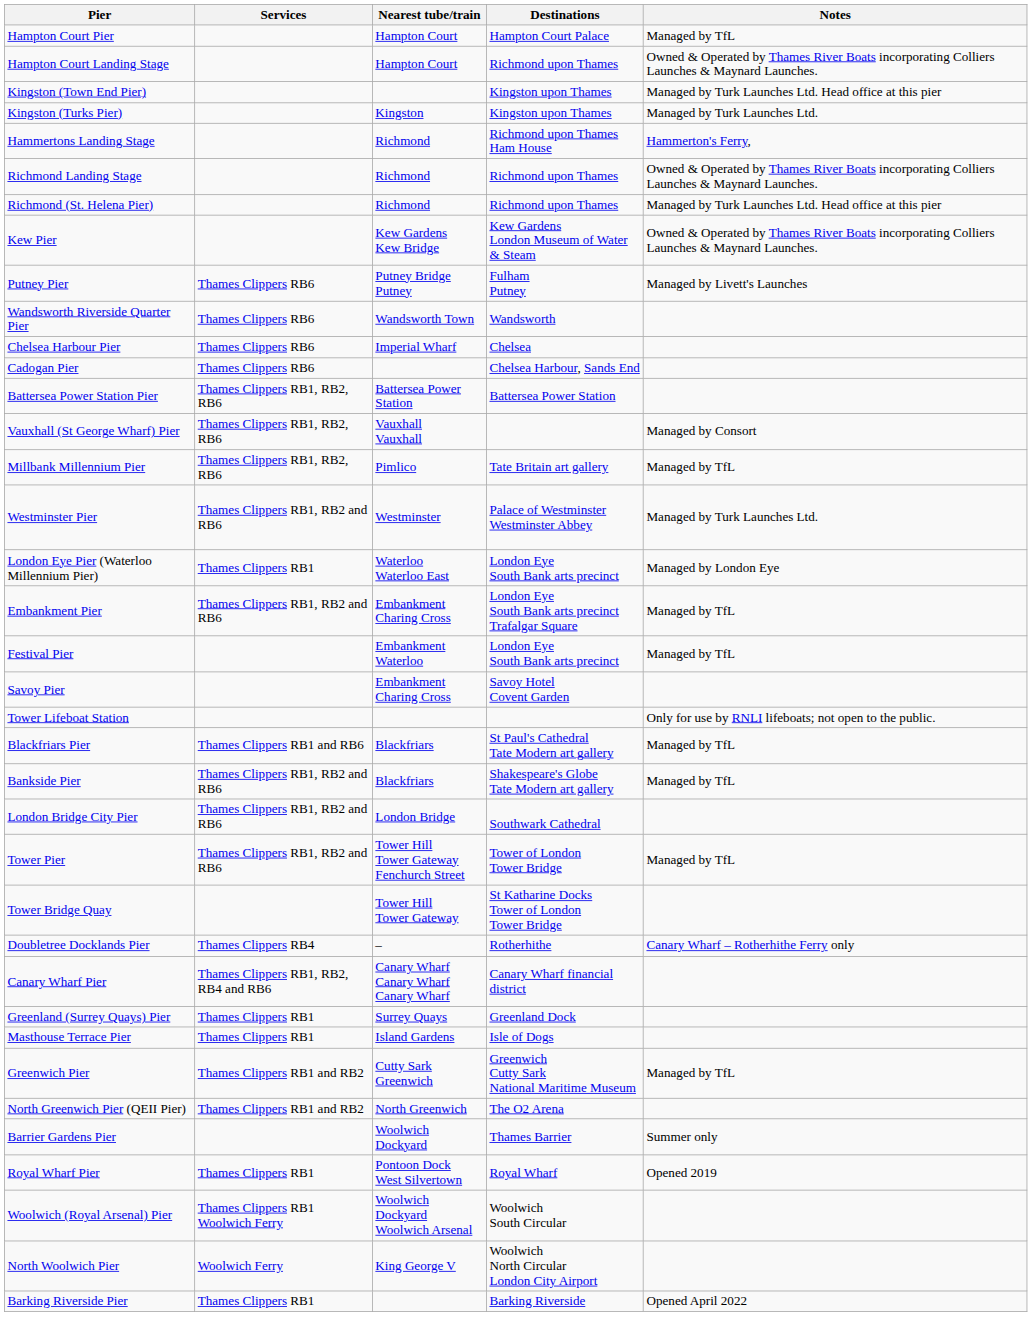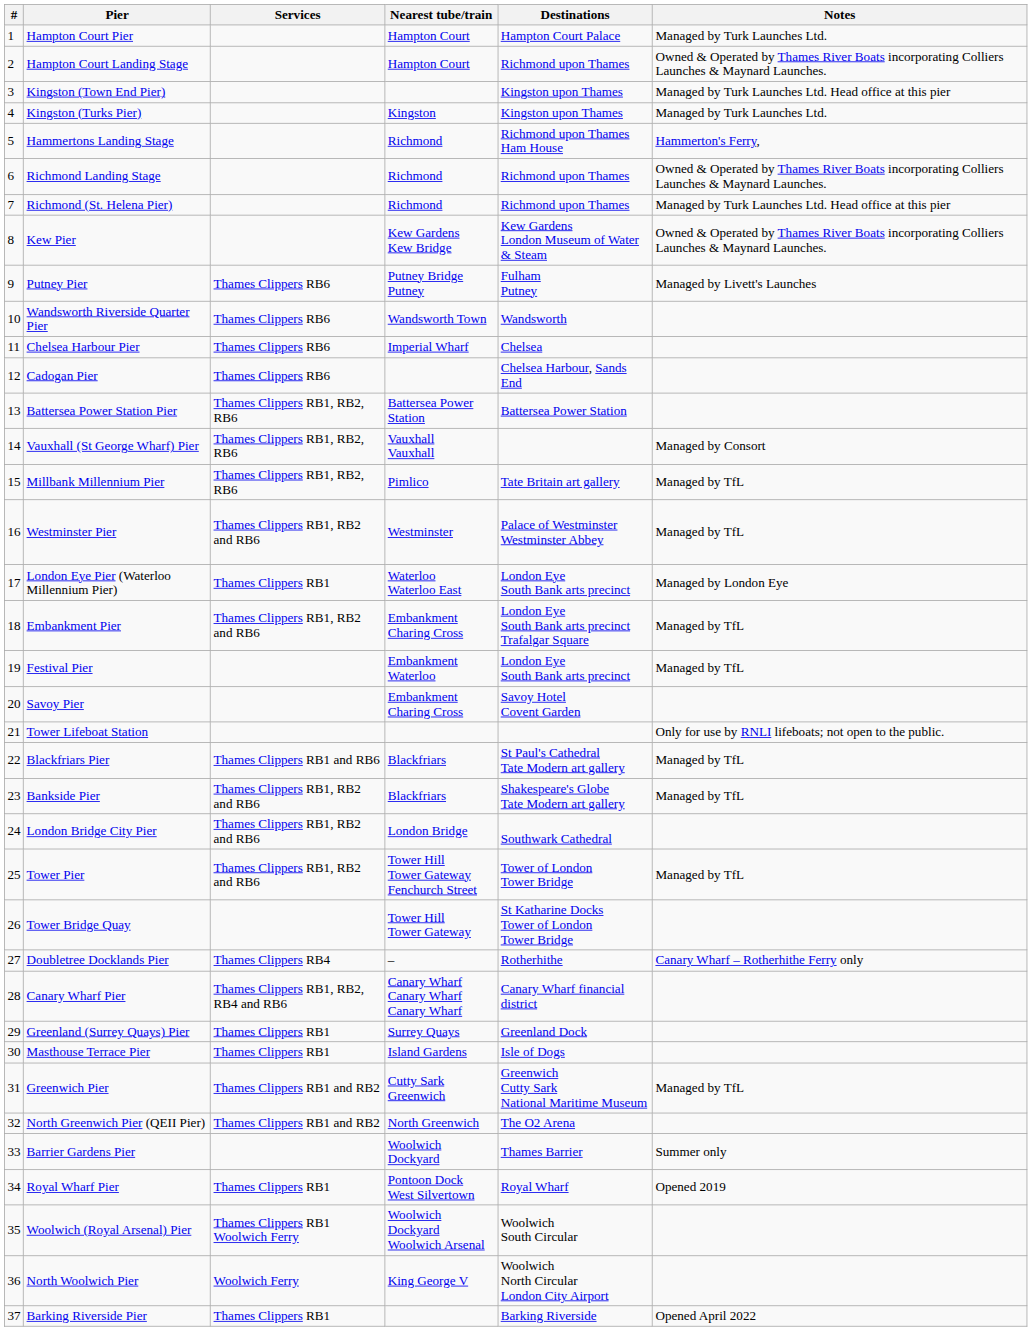+ column: # | 1 | 2 | 3 | 4 | 5 | 6 | 7 | 8 | 9 | 10 | 11 | 12 | 13 | 14 | 15 | 16 | 17 | 18 | 19 | 20 | 21 | 22 | 23 | 24 | 25 | 26 | 27 | 28 | 29 | 30 | 31 | 32 | 33 | 34 | 35 | 36 | 37
Hampton Court Pier | Notes: Managed by TfL -> Managed by Turk Launches Ltd.
Westminster Pier | Notes: Managed by Turk Launches Ltd. -> Managed by TfL
